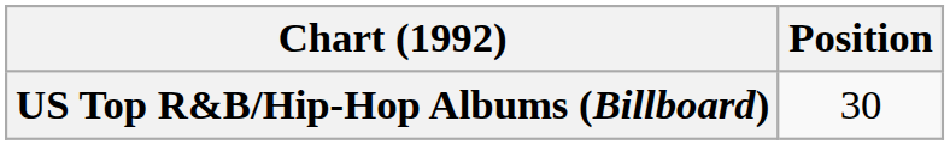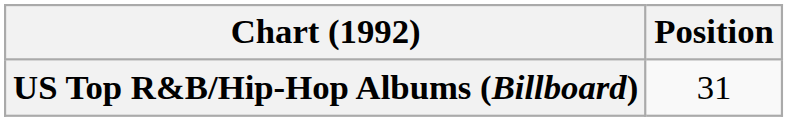US Top R&B/Hip-Hop Albums (Billboard) | Position: 30 -> 31
